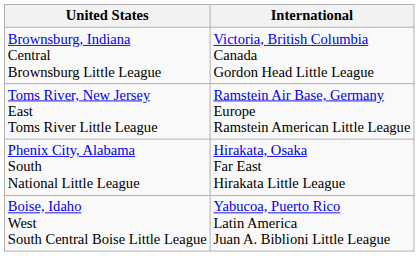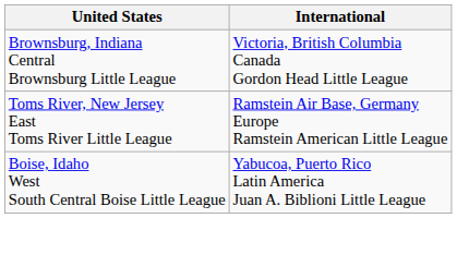- row: Phenix City, Alabama South National Little League | Hirakata, Osaka Far East Hirakata Little League
